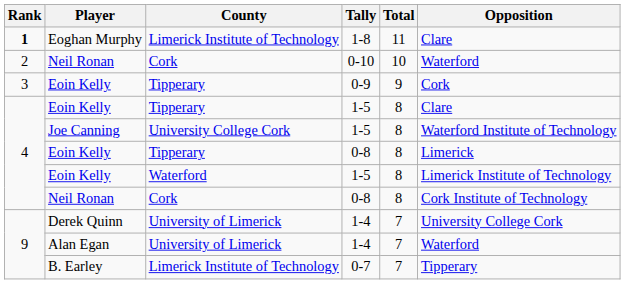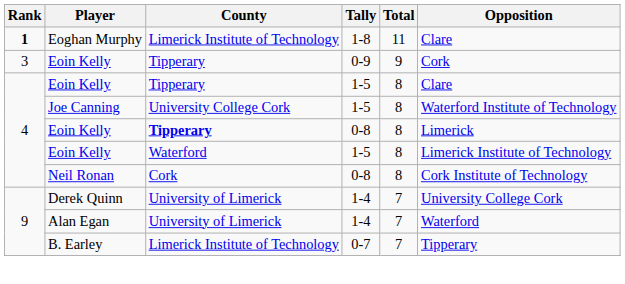- row: 2 | Neil Ronan | Cork | 0-10 | 10 | Waterford
Eoin Kelly / 0-8 | County: normal -> bold
